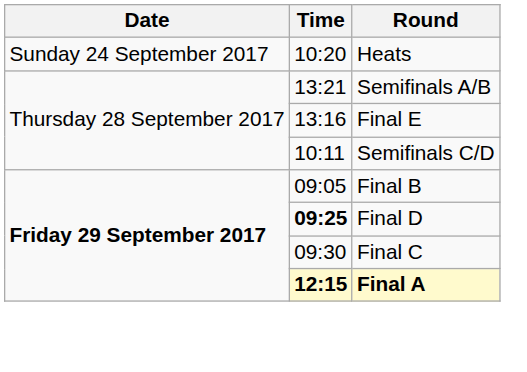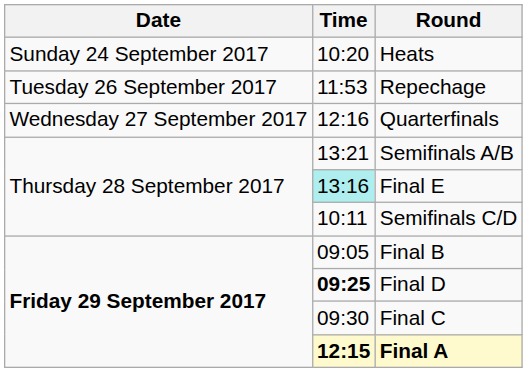+ row: Tuesday 26 September 2017 | 11:53 | Repechage
+ row: Wednesday 27 September 2017 | 12:16 | Quarterfinals
Final E | Time: no background -> paleturquoise background
